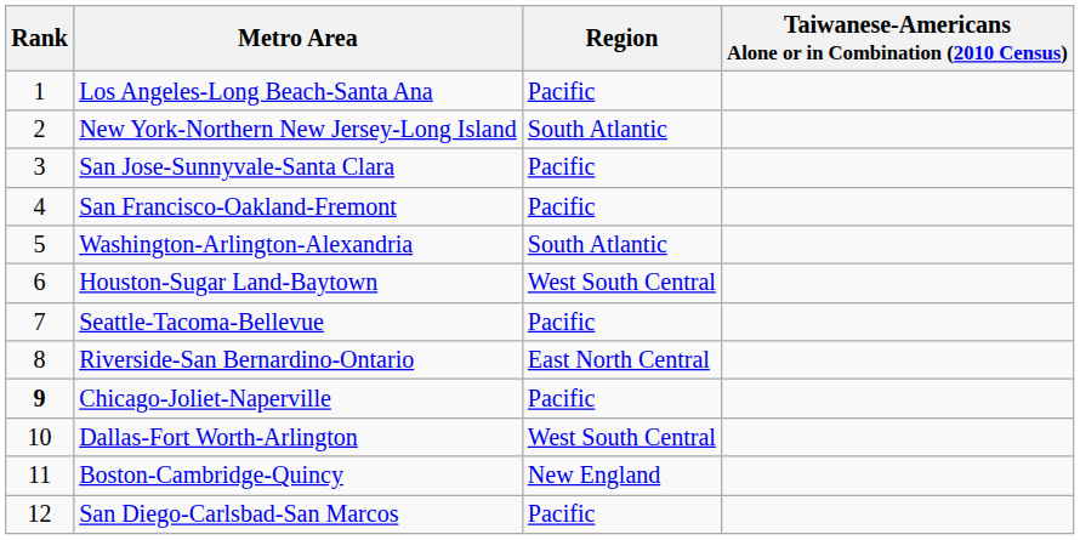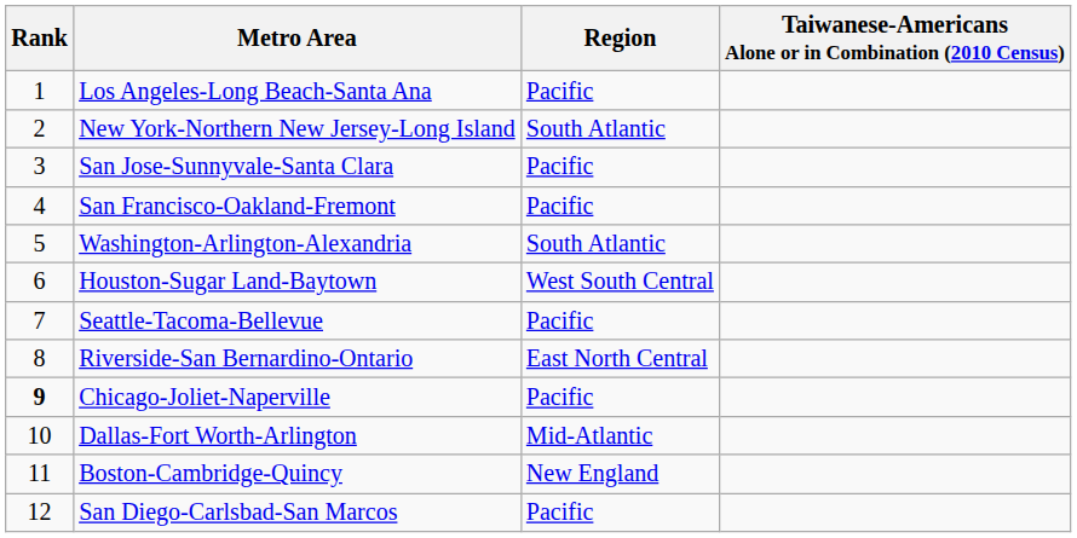Dallas-Fort Worth-Arlington | Region: West South Central -> Mid-Atlantic
